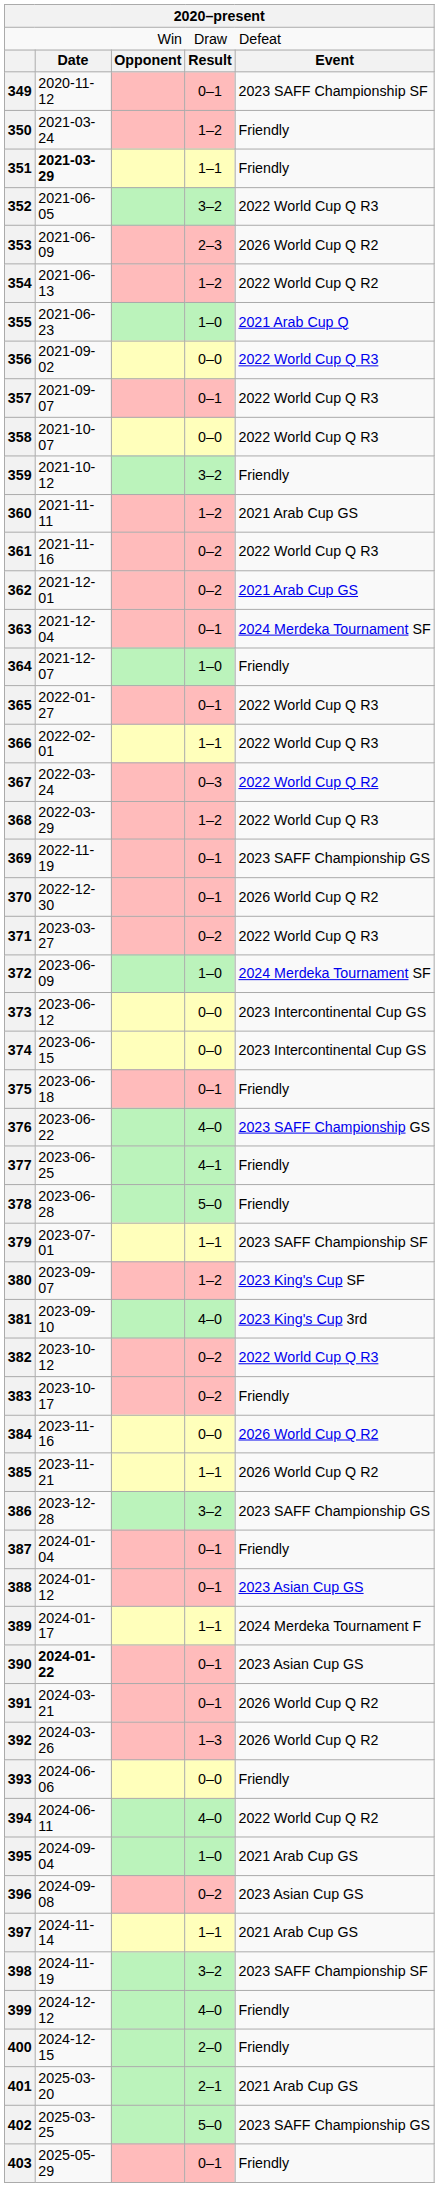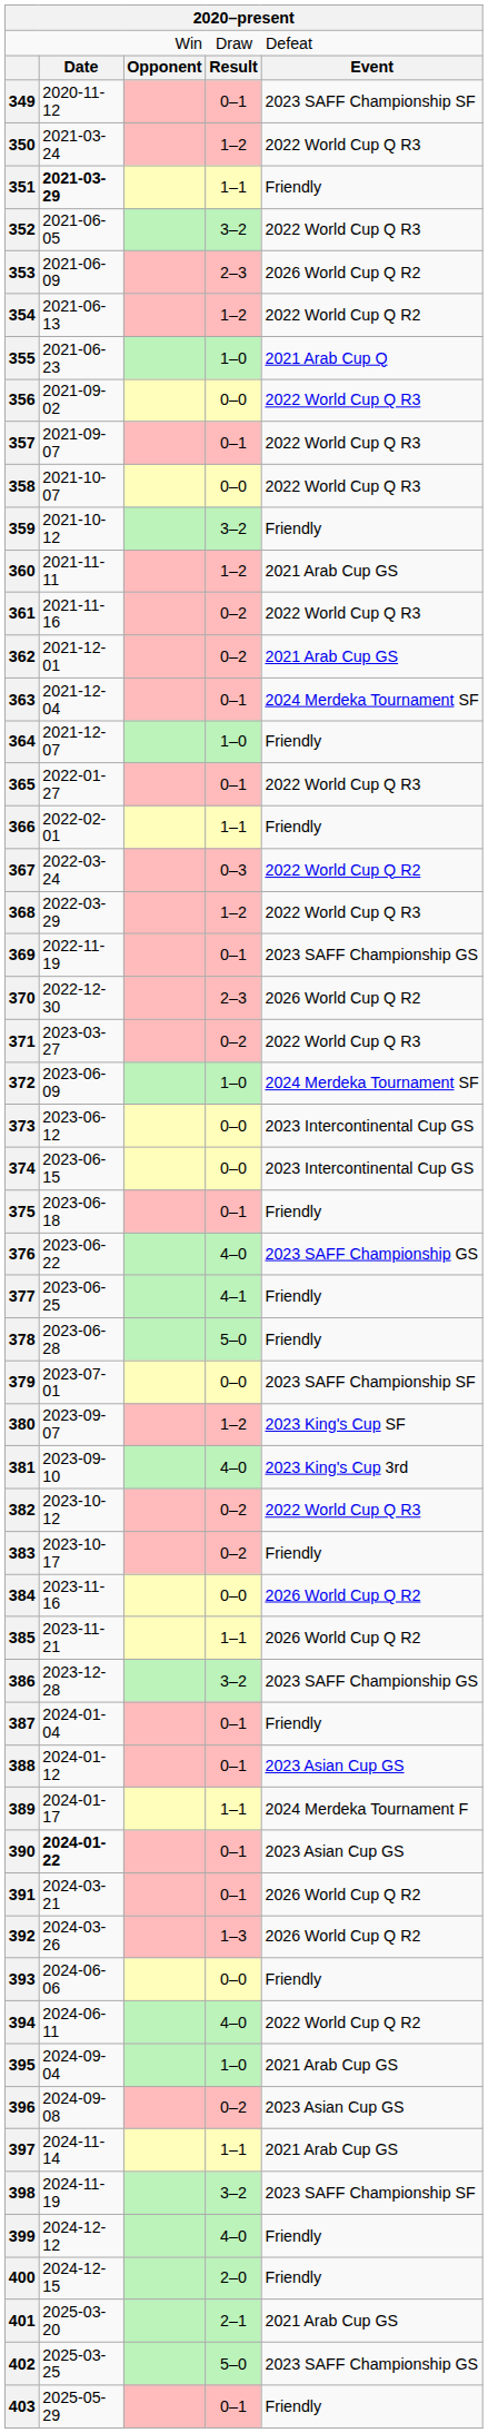350 | column 5: Friendly -> 2022 World Cup Q R3
366 | column 5: 2022 World Cup Q R3 -> Friendly
370 | column 4: 0–1 -> 2–3
379 | column 4: 1–1 -> 0–0
